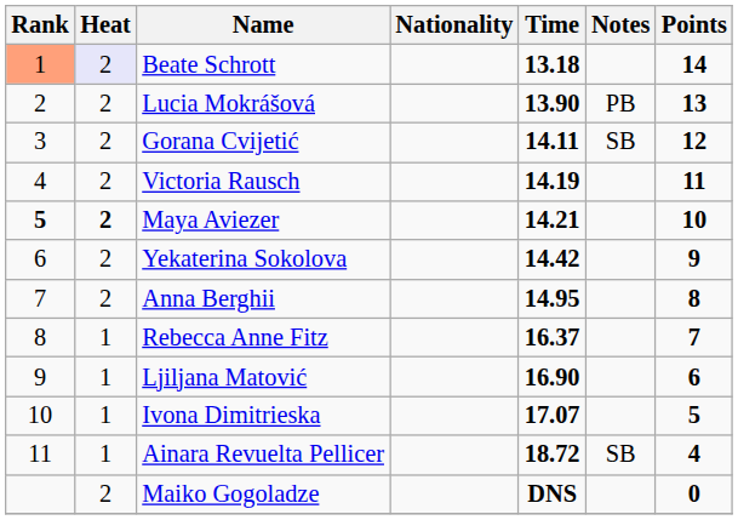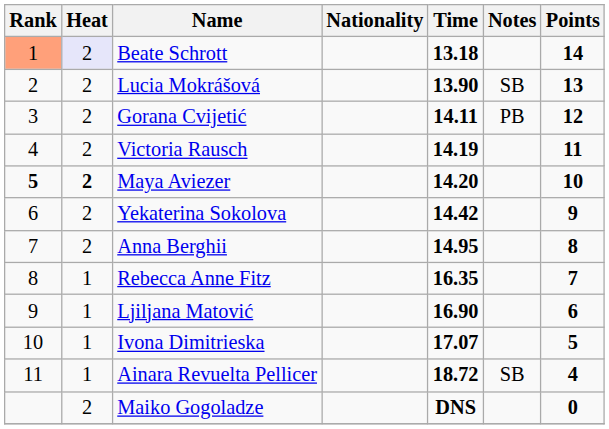Lucia Mokrášová | Notes: PB -> SB
Gorana Cvijetić | Notes: SB -> PB
Maya Aviezer | Time: 14.21 -> 14.20
Rebecca Anne Fitz | Time: 16.37 -> 16.35
